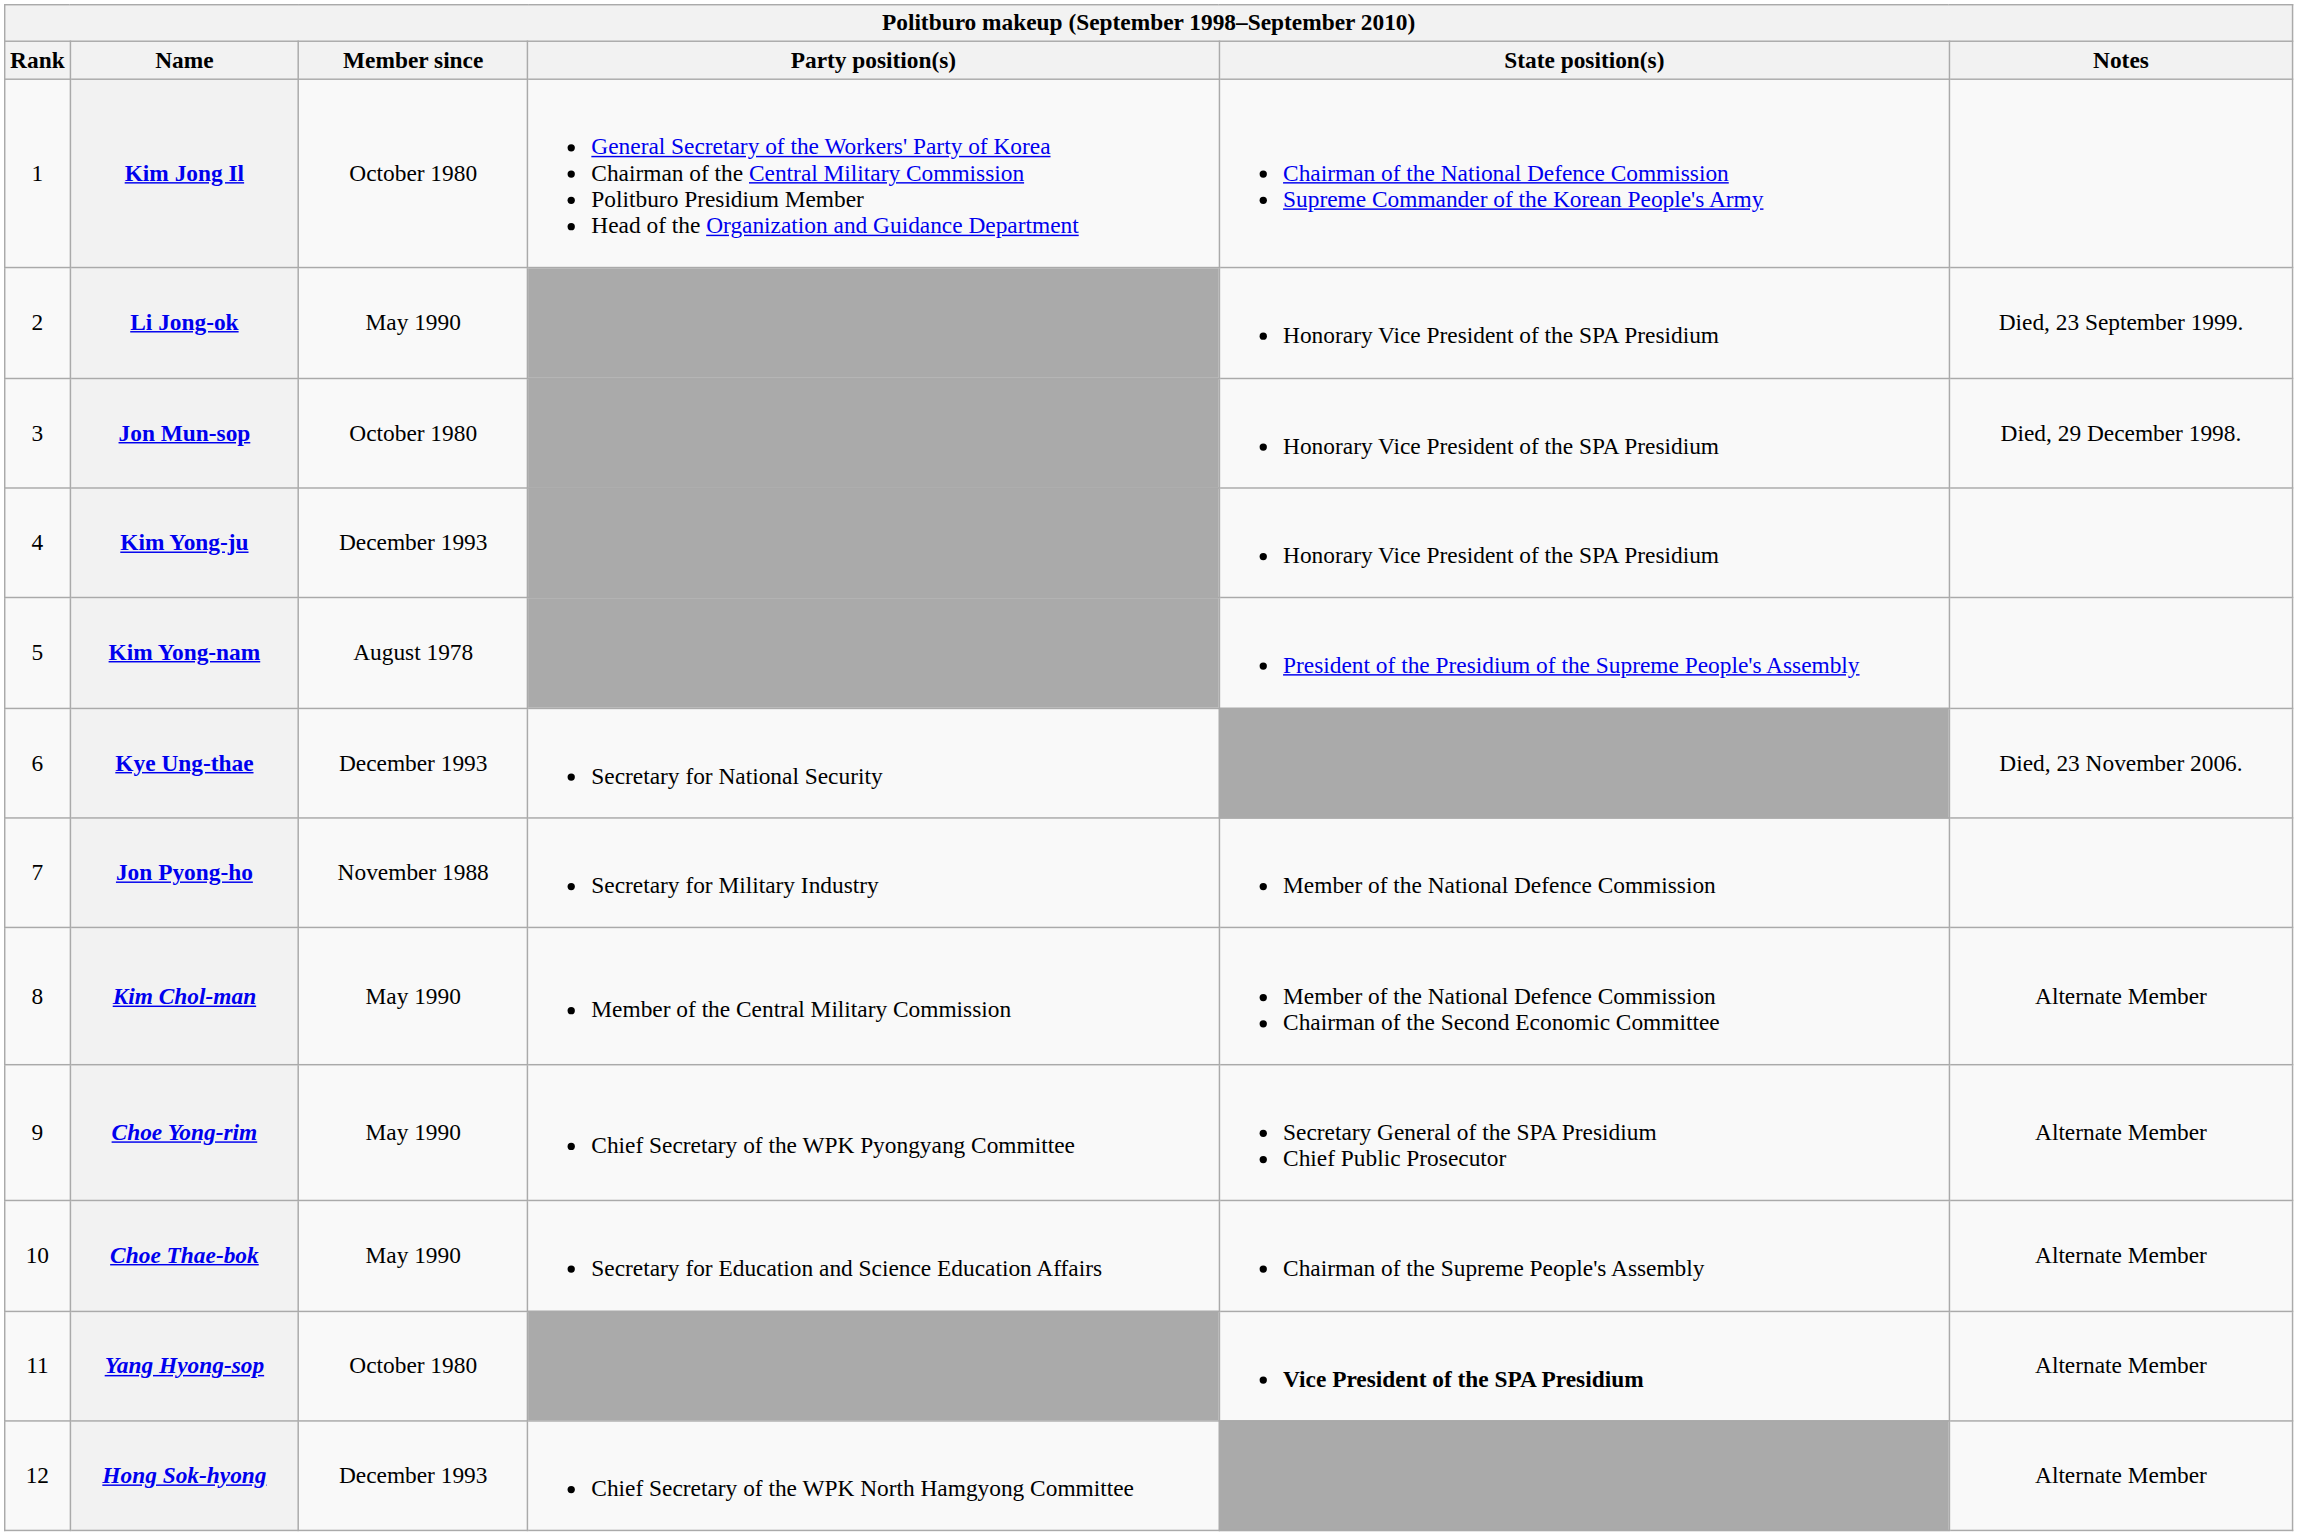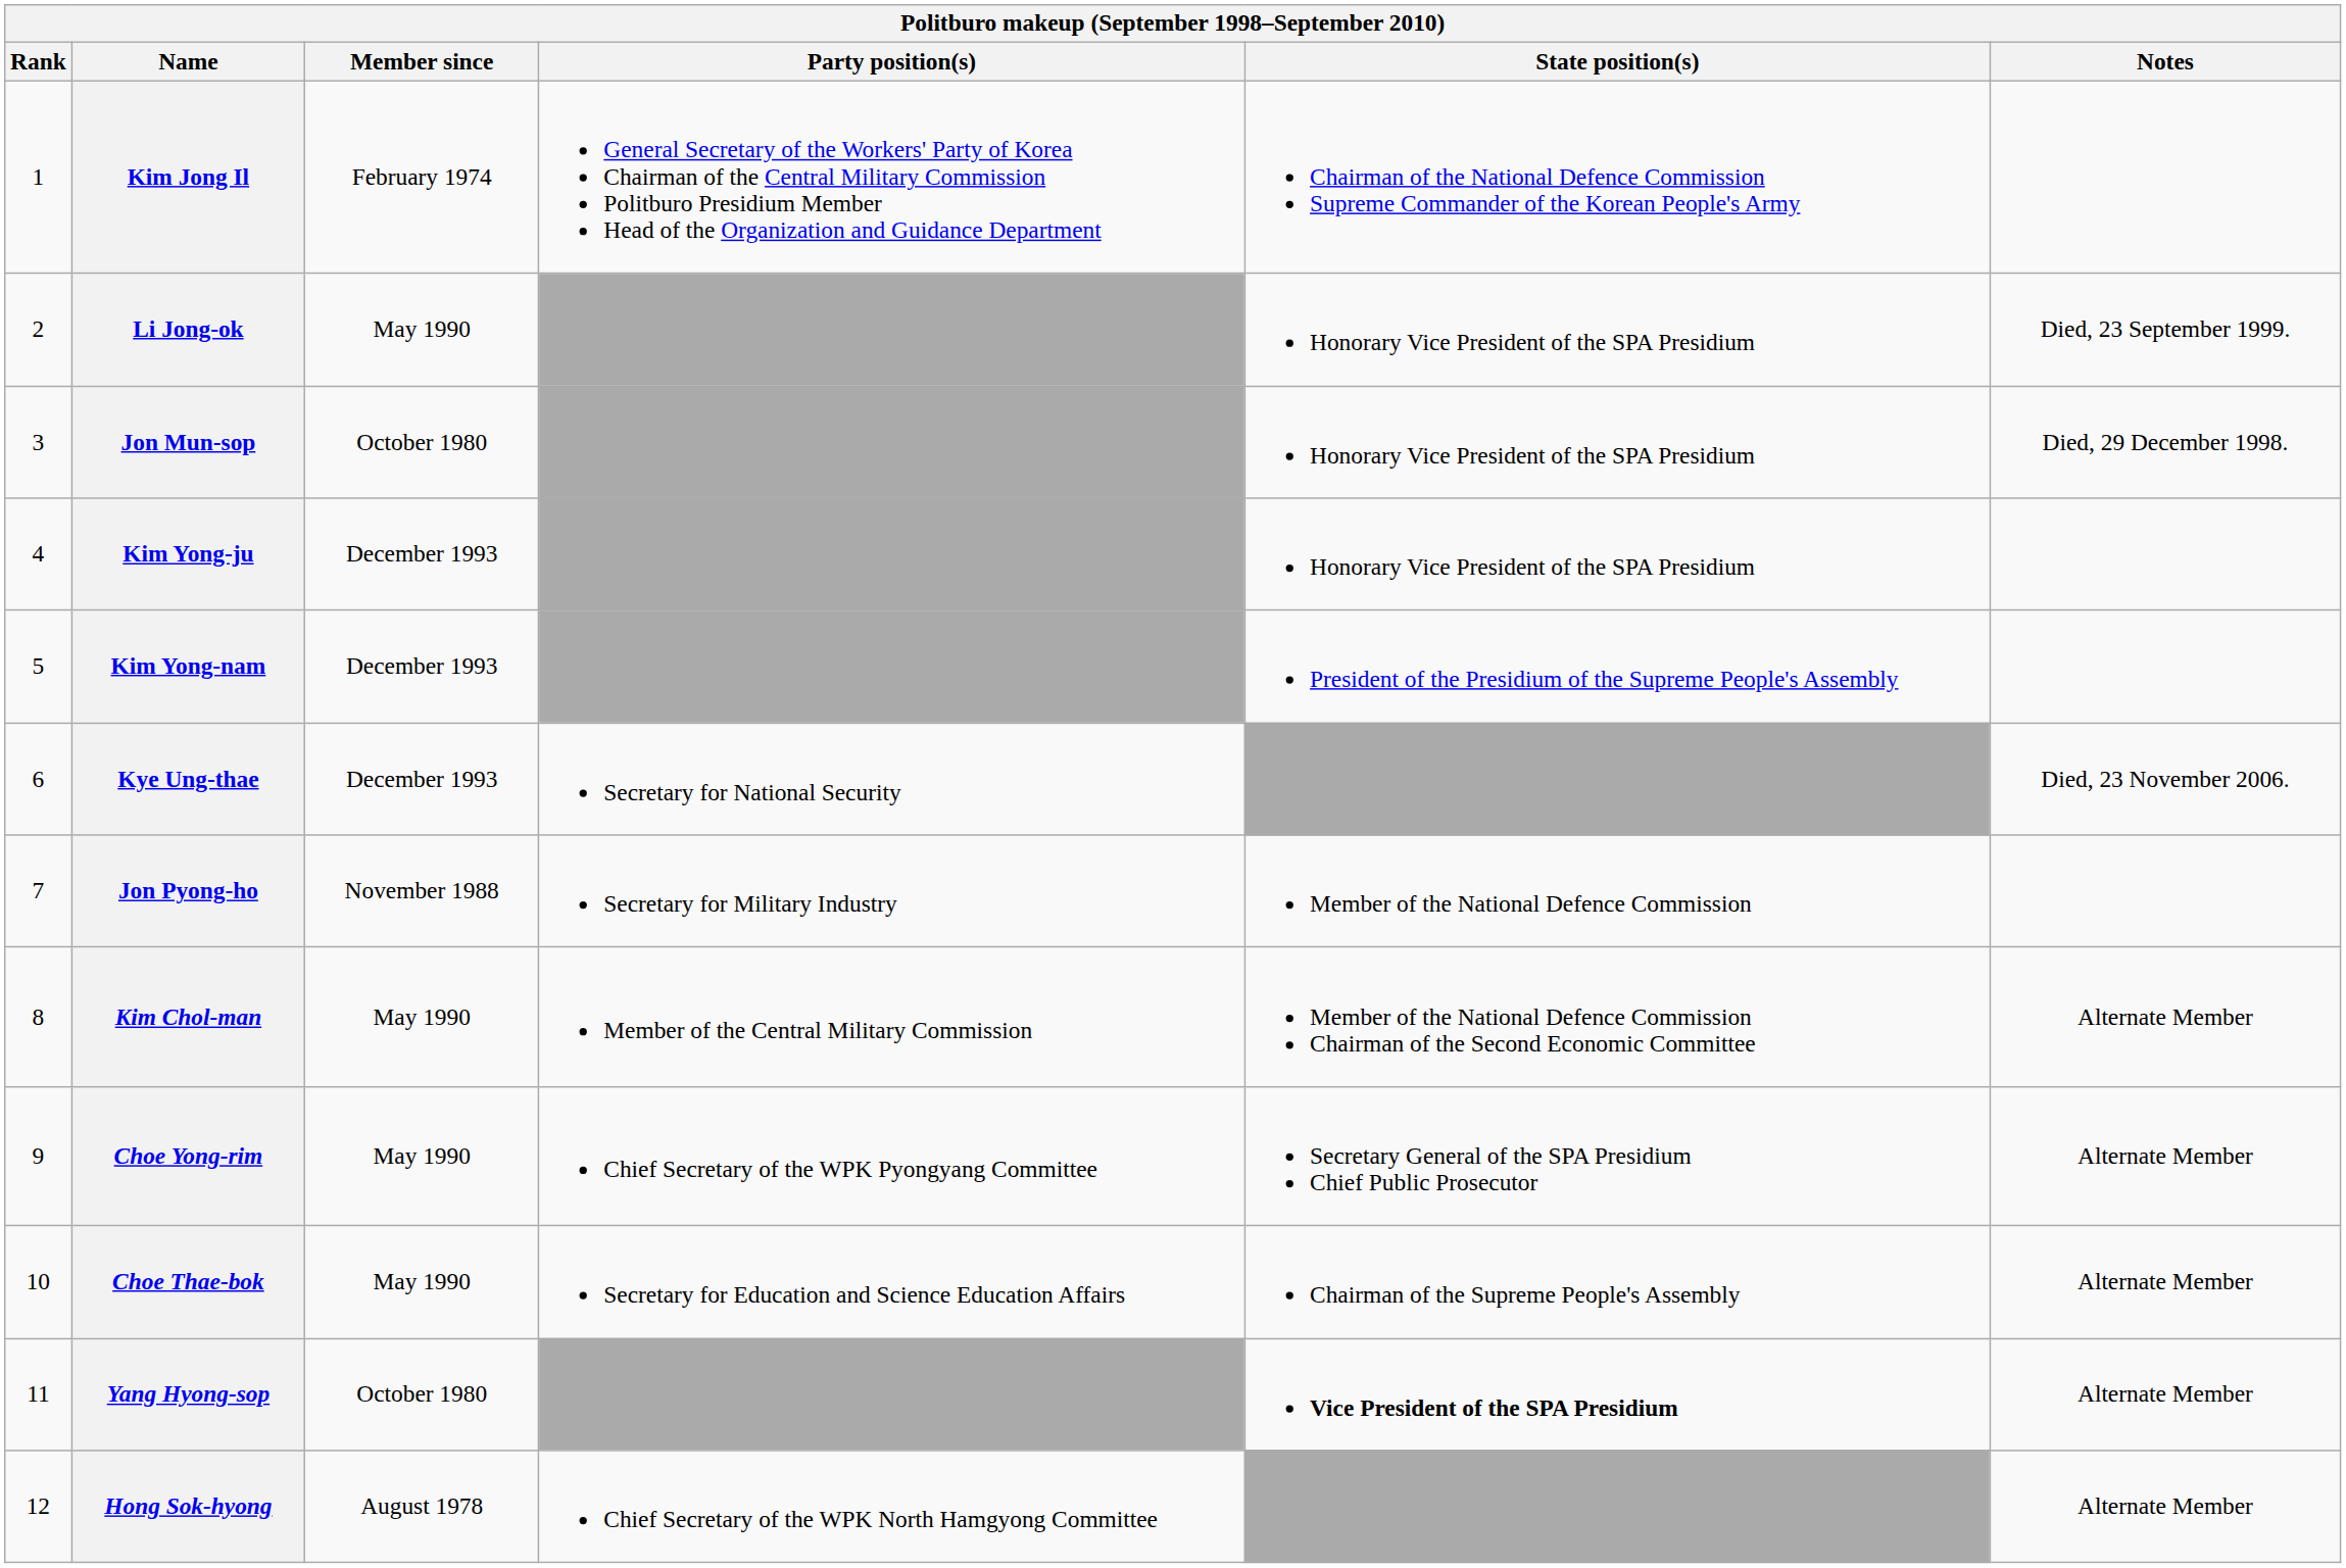Kim Jong Il | Member since: October 1980 -> February 1974
Kim Yong-nam | Member since: August 1978 -> December 1993
Hong Sok-hyong | Member since: December 1993 -> August 1978
